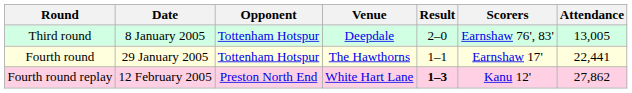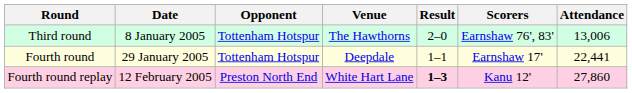Third round | Venue: Deepdale -> The Hawthorns
Third round | Attendance: 13,005 -> 13,006
Fourth round | Venue: The Hawthorns -> Deepdale
Fourth round replay | Attendance: 27,862 -> 27,860
